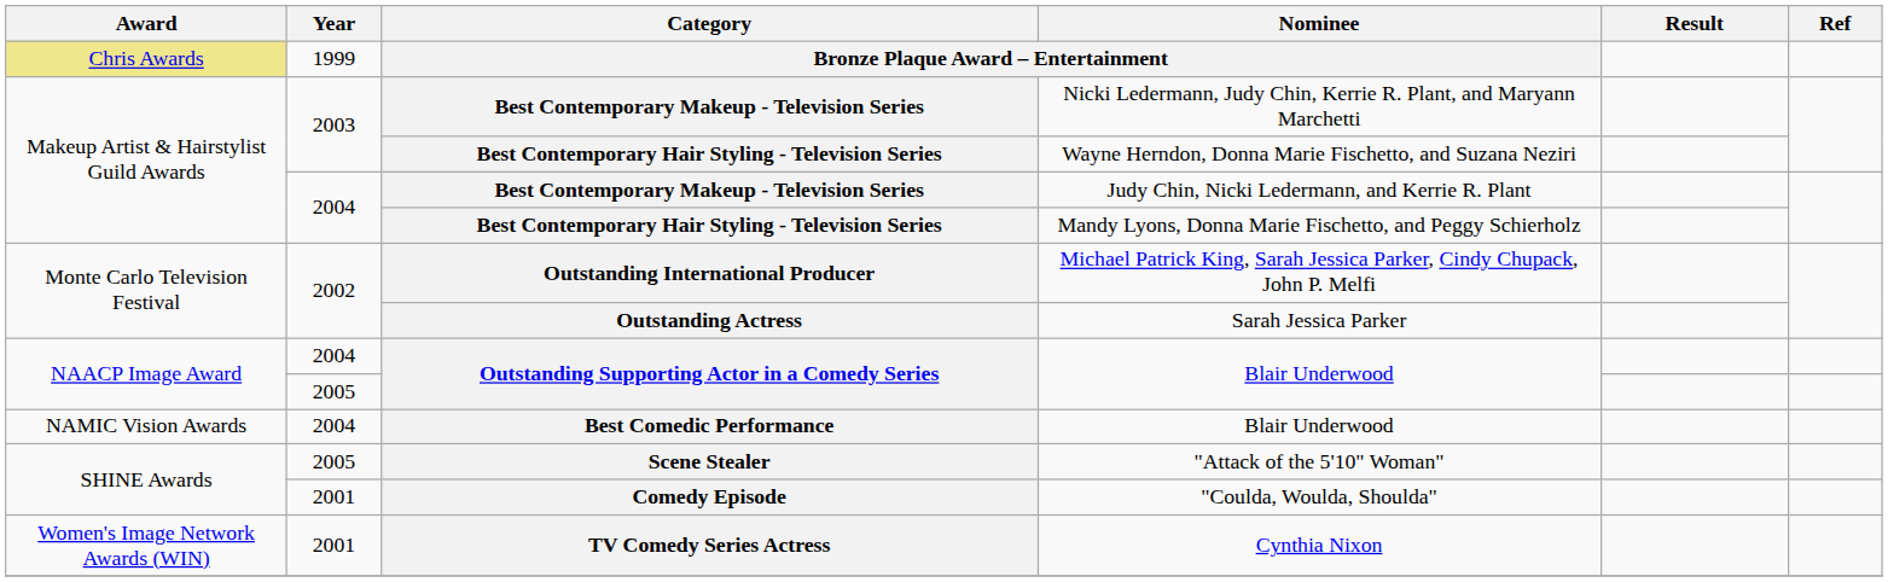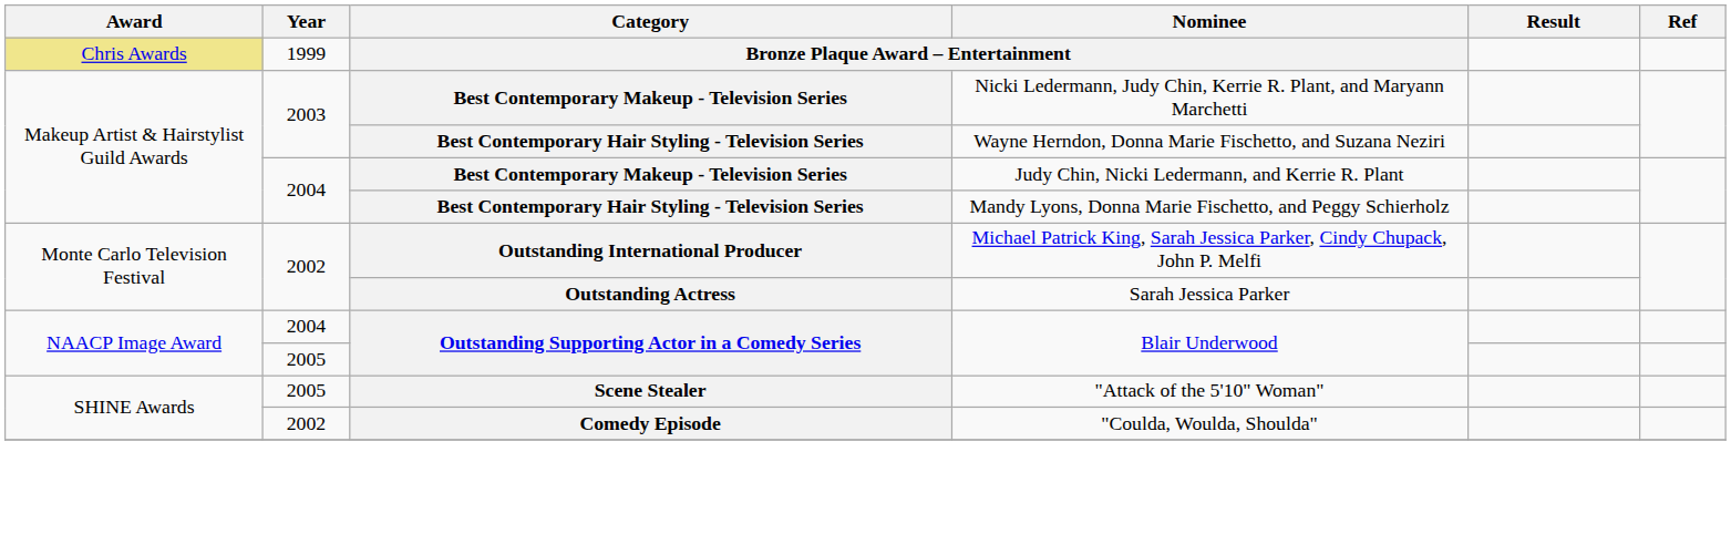- row: NAMIC Vision Awards | 2004 | Best Comedic Performance | Blair Underwood
"Coulda, Woulda, Shoulda" | Year: 2001 -> 2002
- row: Women's Image Network Awards (WIN) | 2001 | TV Comedy Series Actress | Cynthia Nixon
